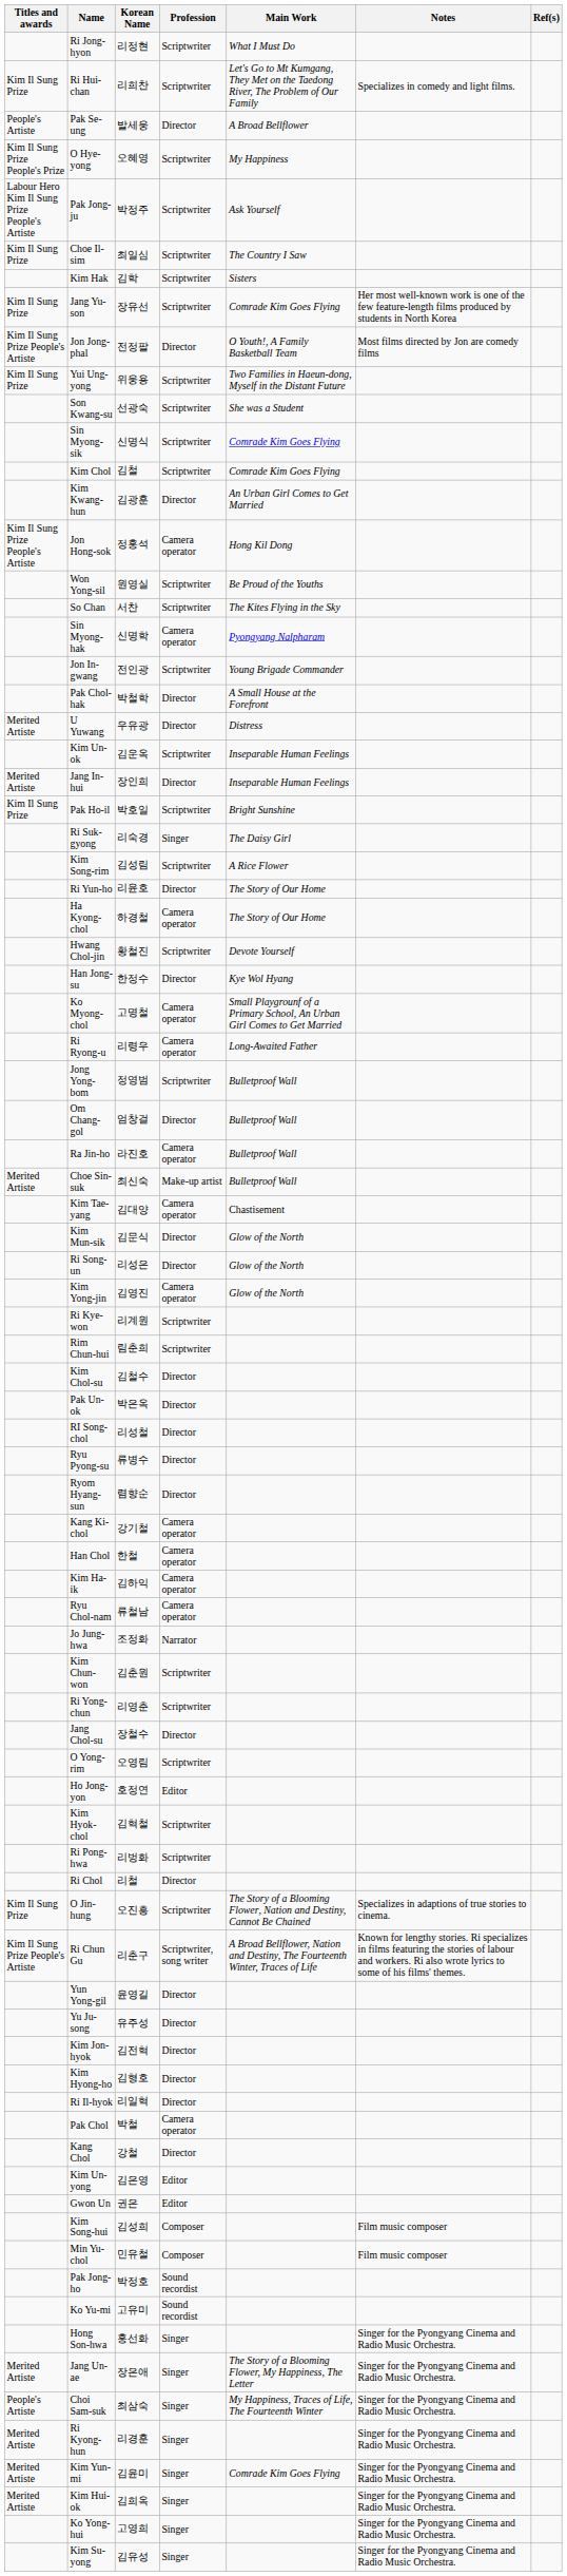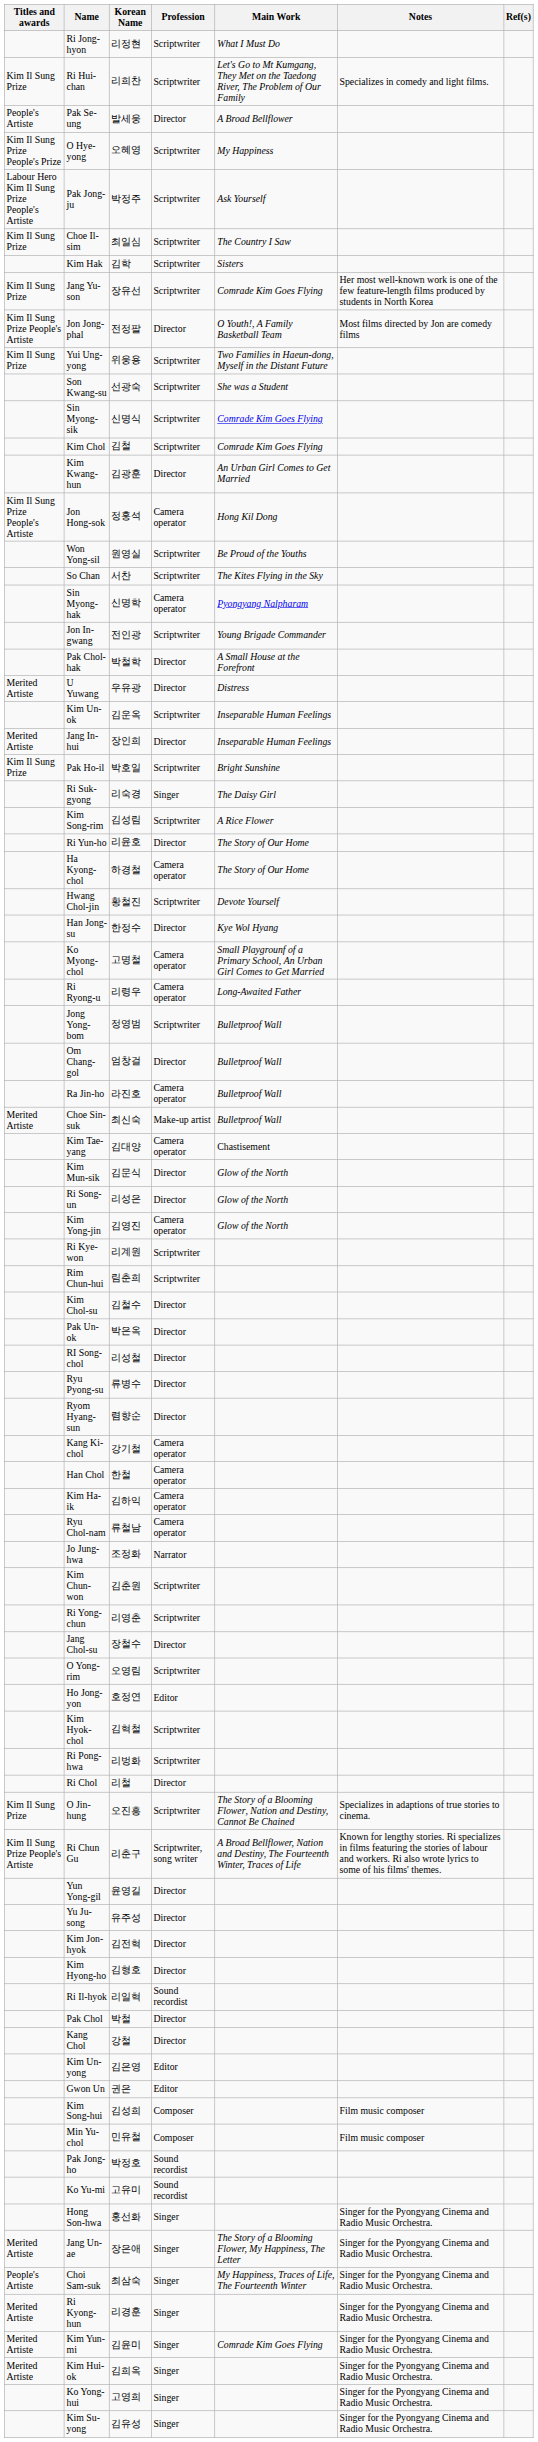Ri Il-hyok | Profession: Director -> Sound recordist
Pak Chol | Profession: Camera operator -> Director
